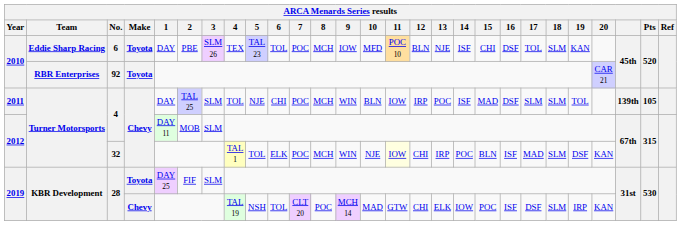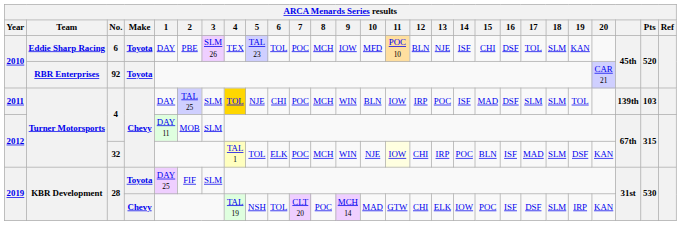2011 / 4 | 4: no background -> gold background
2011 / 4 | Pts: 105 -> 103
